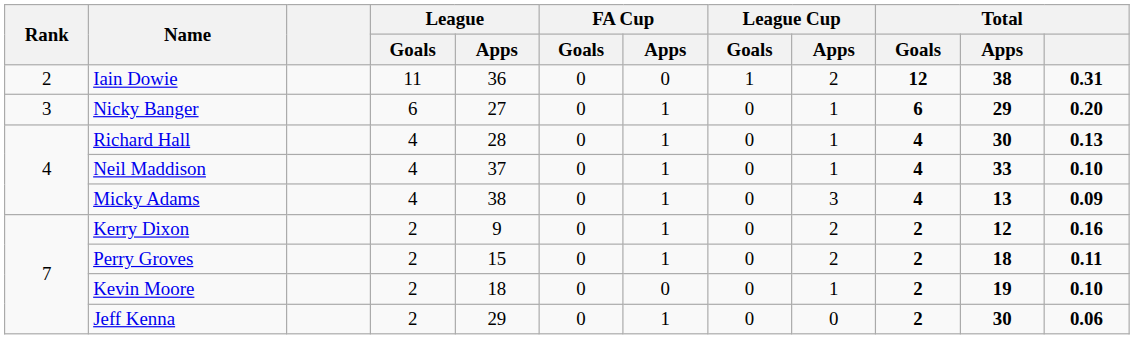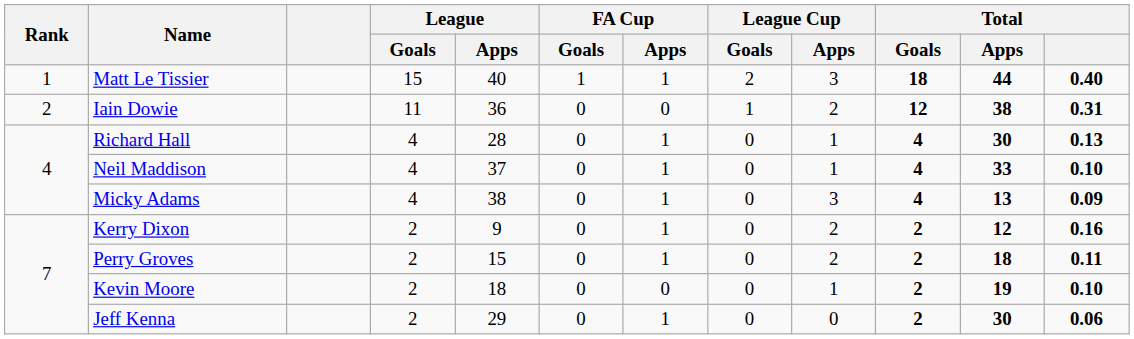+ row: 1 | Matt Le Tissier | 15 | 40 | 1 | 1 | 2 | 3 | 18 | 44 | 0.40
- row: 3 | Nicky Banger | 6 | 27 | 0 | 1 | 0 | 1 | 6 | 29 | 0.20
